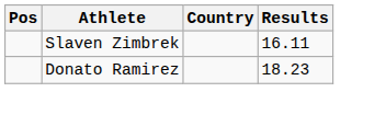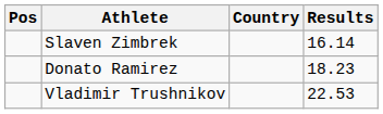Slaven Zimbrek | Results: 16.11 -> 16.14
+ row: Vladimir Trushnikov | 22.53
